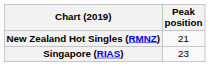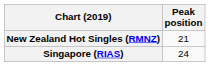Singapore (RIAS) | Peak position: 23 -> 24
